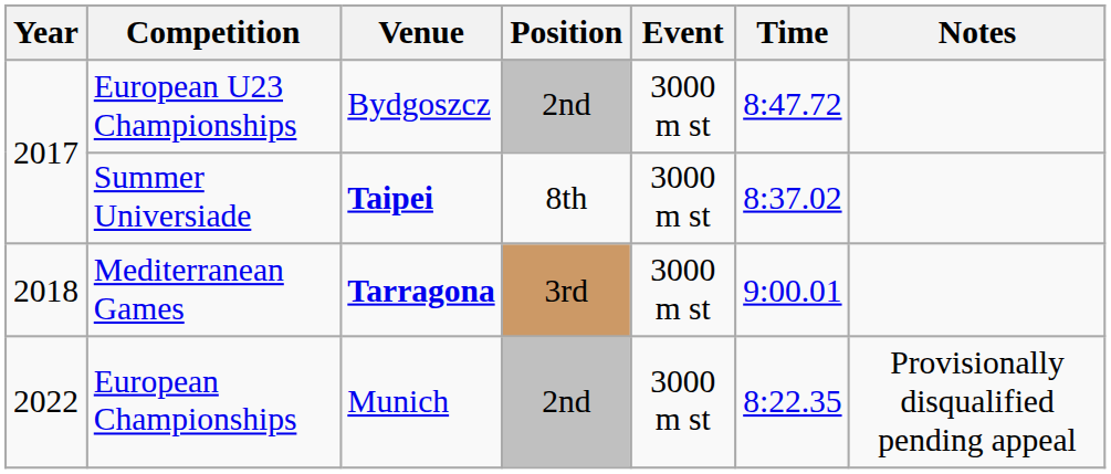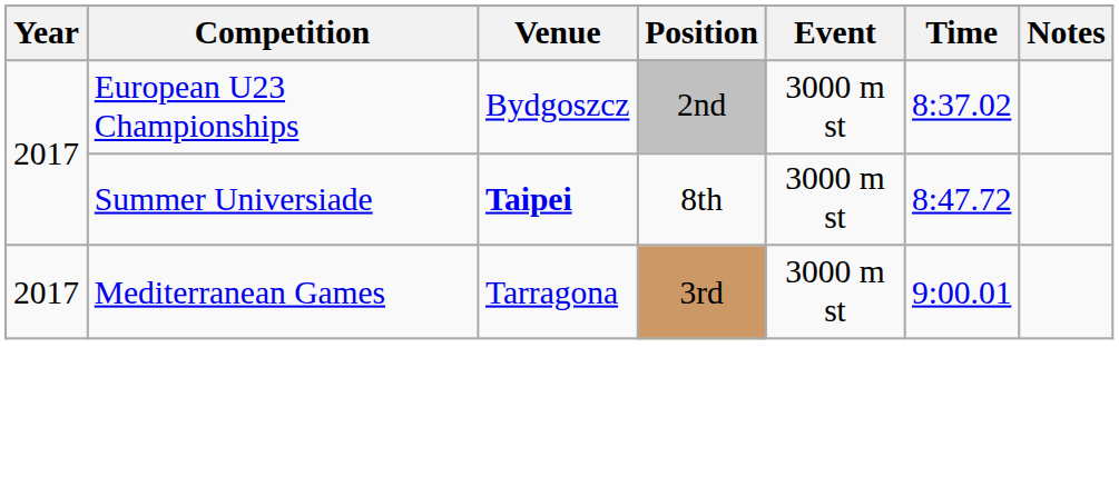European U23 Championships | Time: 8:47.72 -> 8:37.02
Summer Universiade | Time: 8:37.02 -> 8:47.72
Mediterranean Games | Year: 2018 -> 2017
Mediterranean Games | Venue: bold -> normal
- row: 2022 | European Championships | Munich | 2nd | 3000 m st | 8:22.35 | Provisionally disqualified pending appeal
